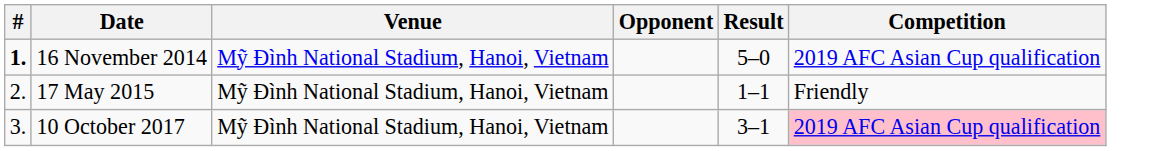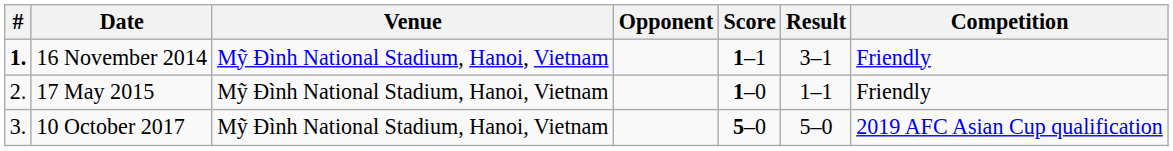+ column: Score | 1–1 | 1–0 | 5–0
16 November 2014 | Result: 5–0 -> 3–1
16 November 2014 | Competition: 2019 AFC Asian Cup qualification -> Friendly
10 October 2017 | Result: 3–1 -> 5–0
10 October 2017 | Competition: pink background -> no background
